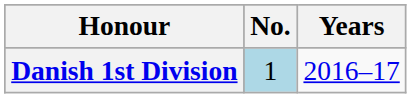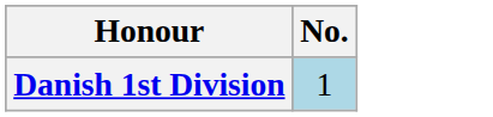- column: Years | 2016–17
